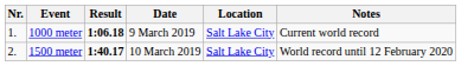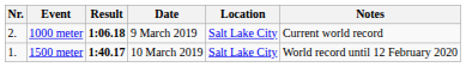1000 meter | Nr.: 1. -> 2.
1500 meter | Nr.: 2. -> 1.
